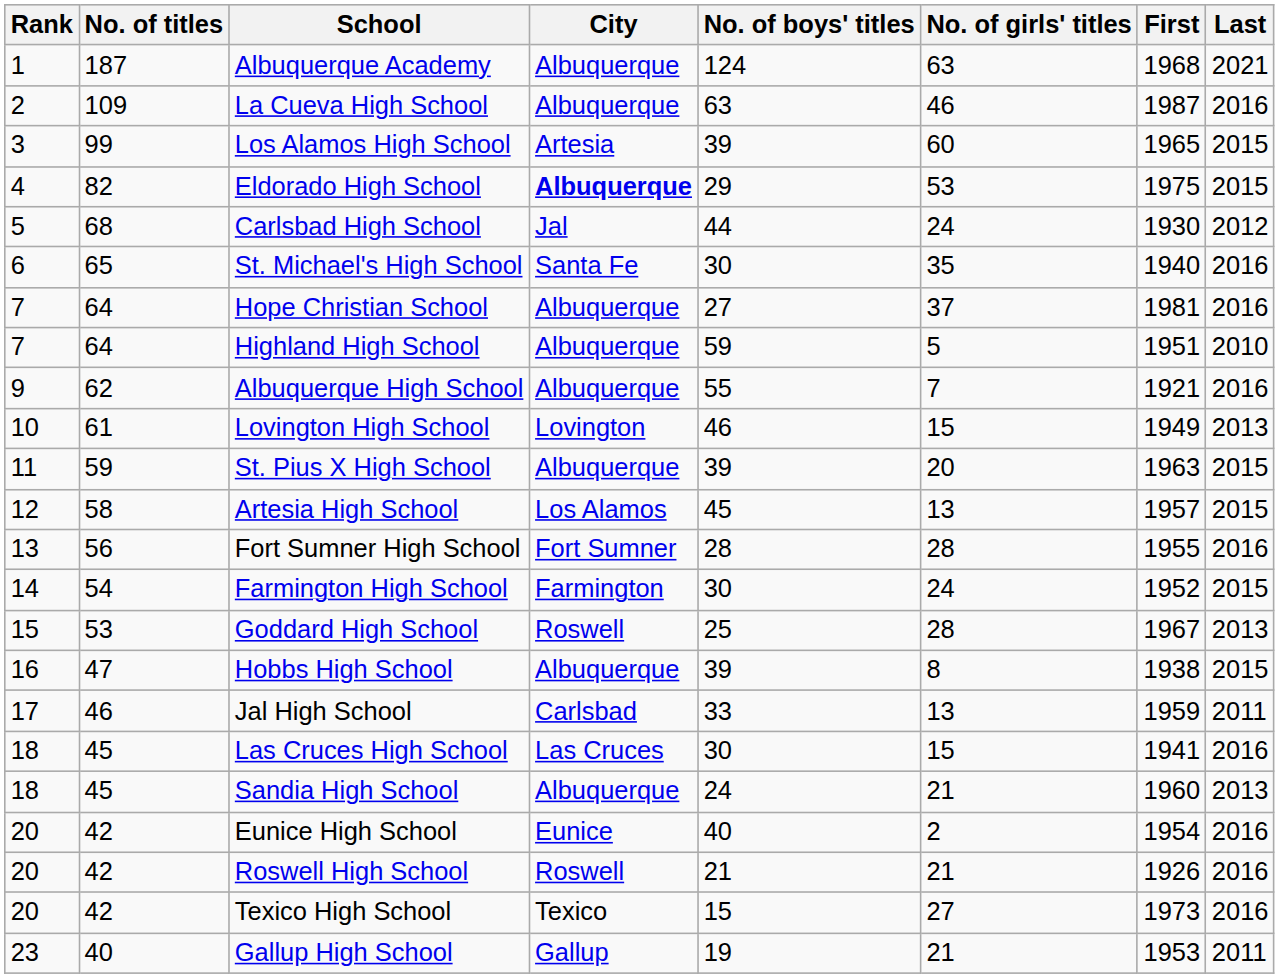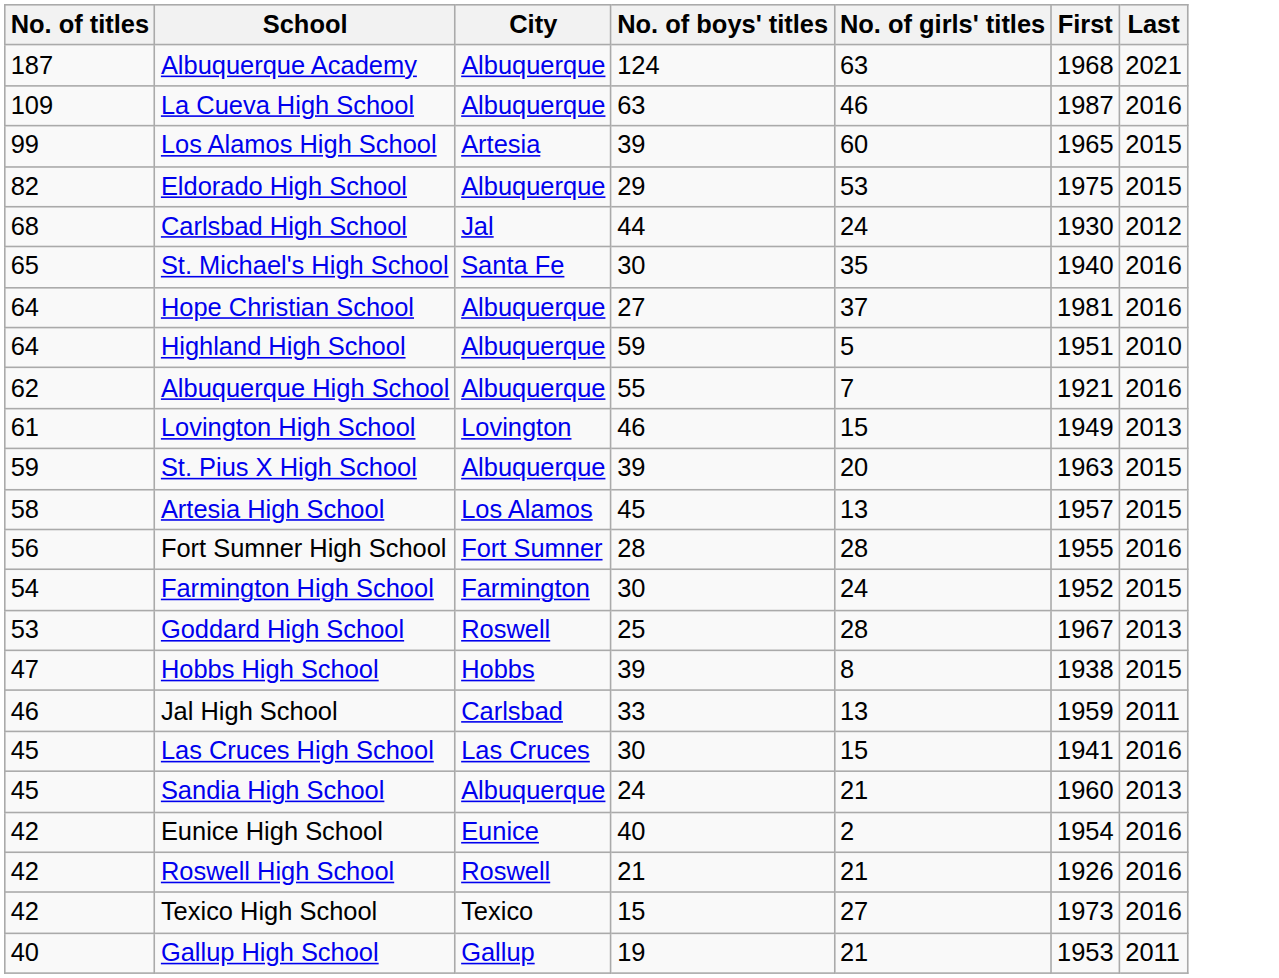- column: Rank | 1 | 2 | 3 | 4 | 5 | 6 | 7 | 7 | 9 | 10 | 11 | 12 | 13 | 14 | 15 | 16 | 17 | 18 | 18 | 20 | 20 | 20 | 23
Eldorado High School | City: bold -> normal
Hobbs High School | City: Albuquerque -> Hobbs
